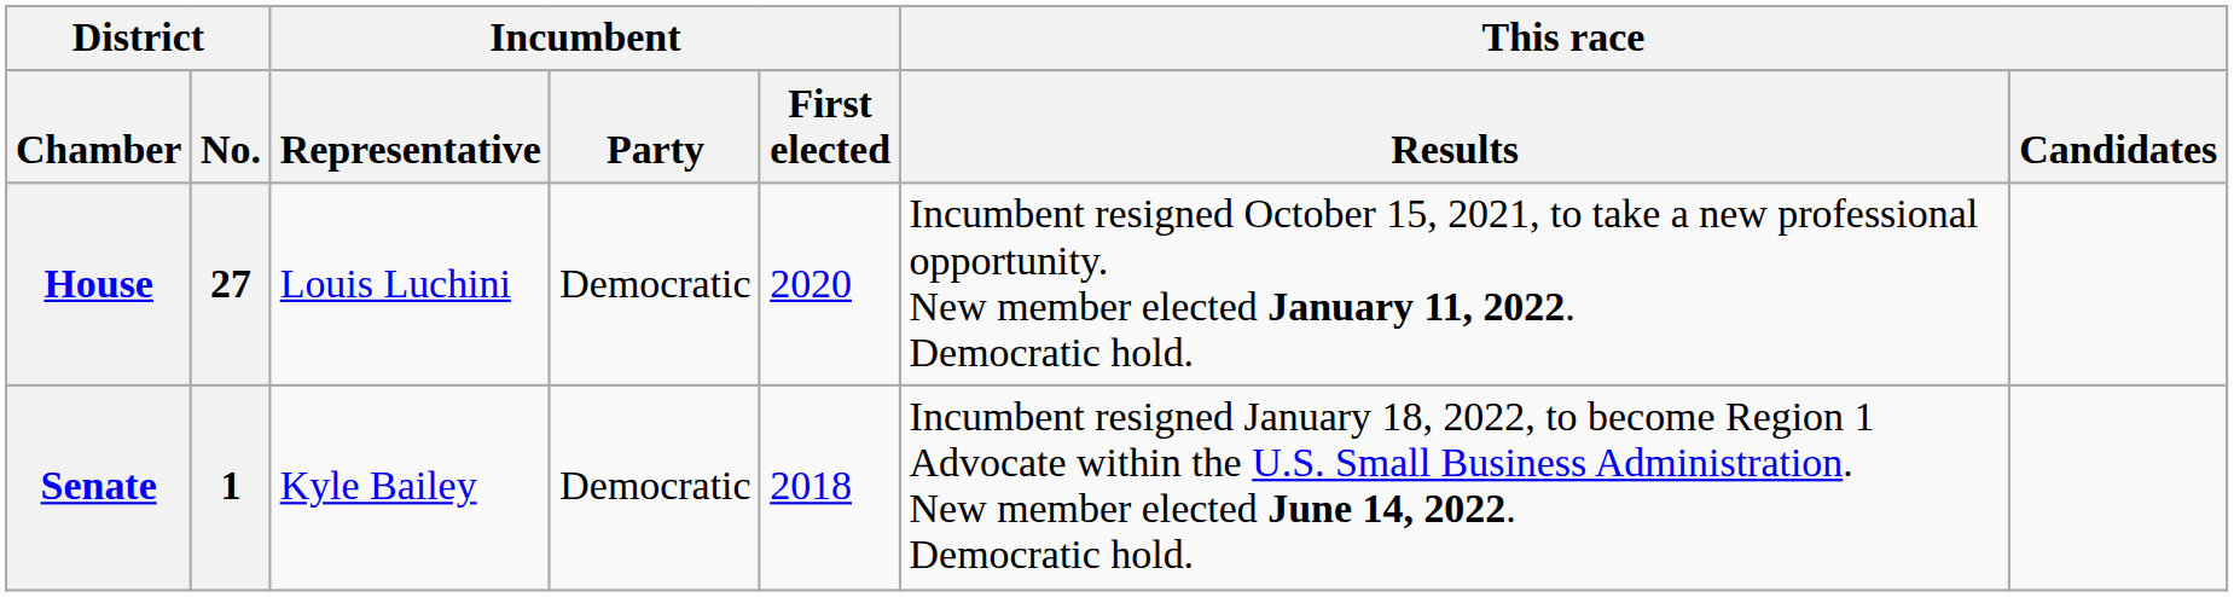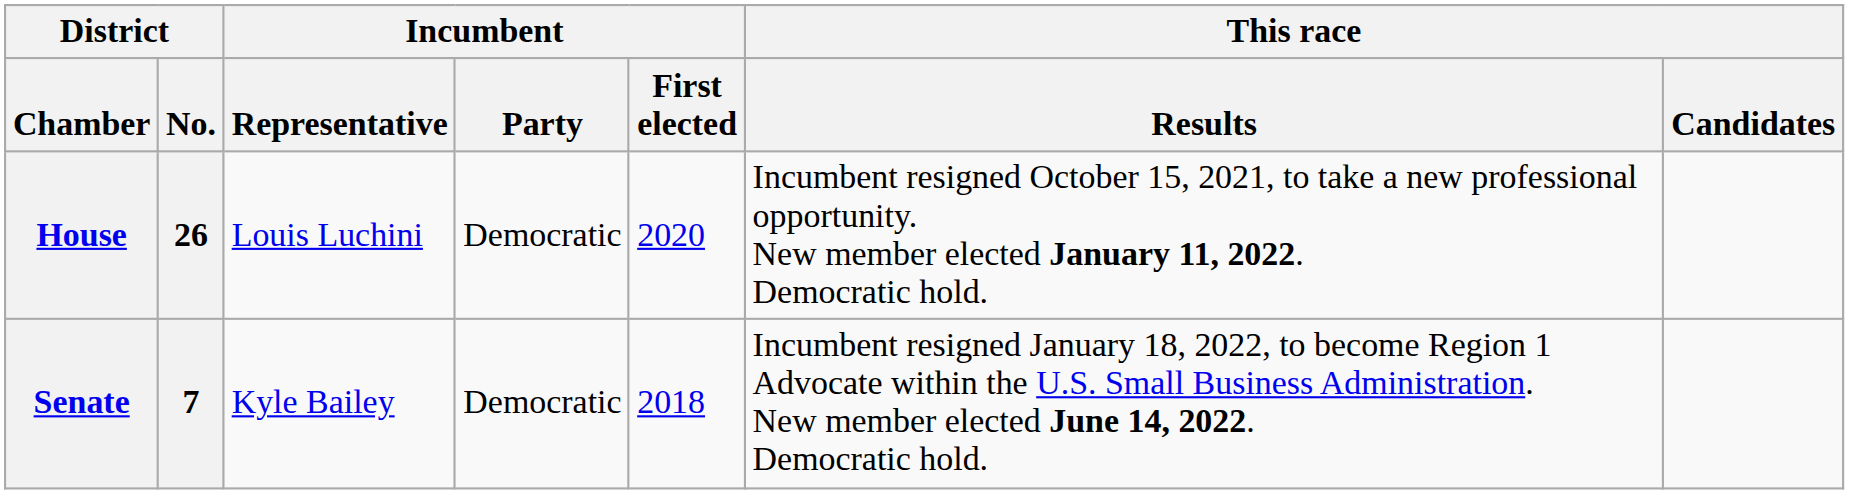House | District / No.: 27 -> 26
Senate | District / No.: 1 -> 7
